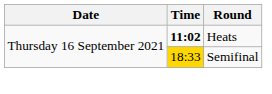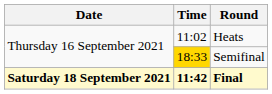Heats | Time: bold -> normal
+ row: Saturday 18 September 2021 | 11:42 | Final
